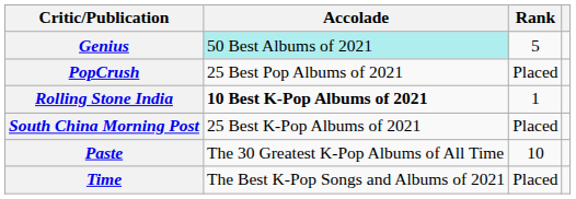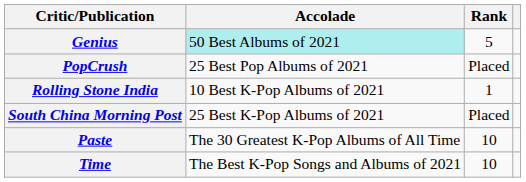Rolling Stone India | Accolade: bold -> normal
Time | Rank: Placed -> 10
